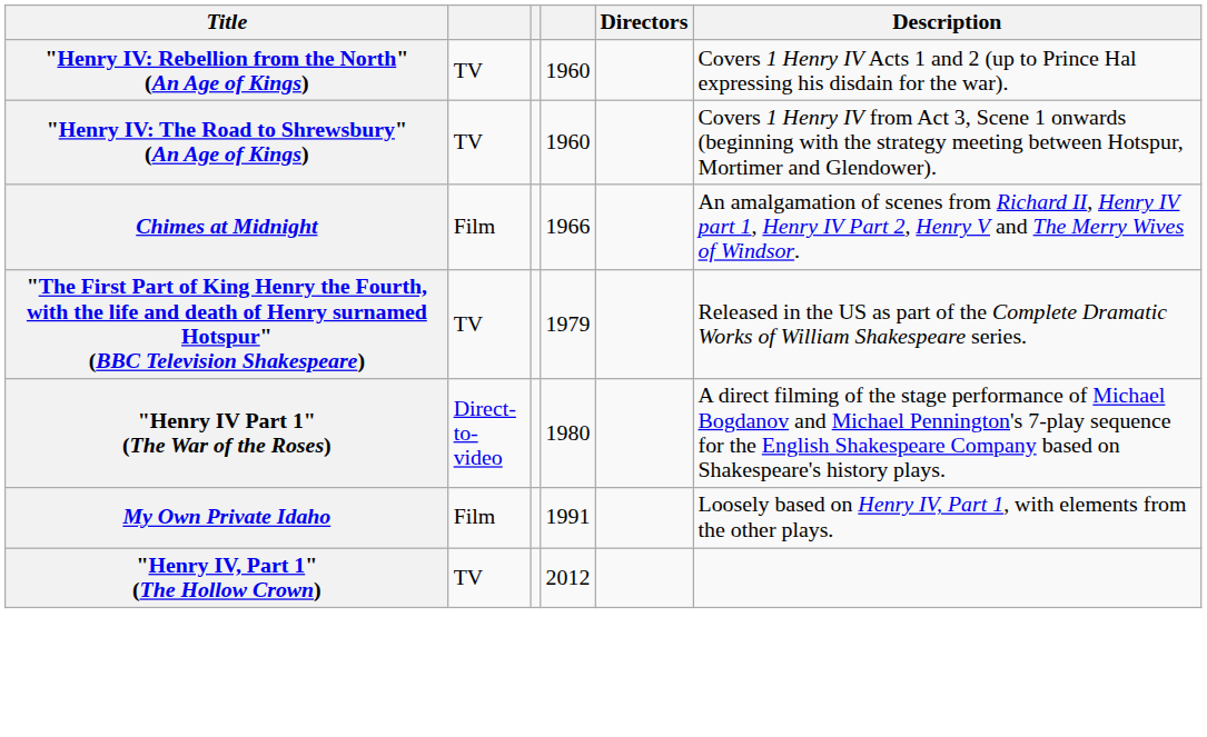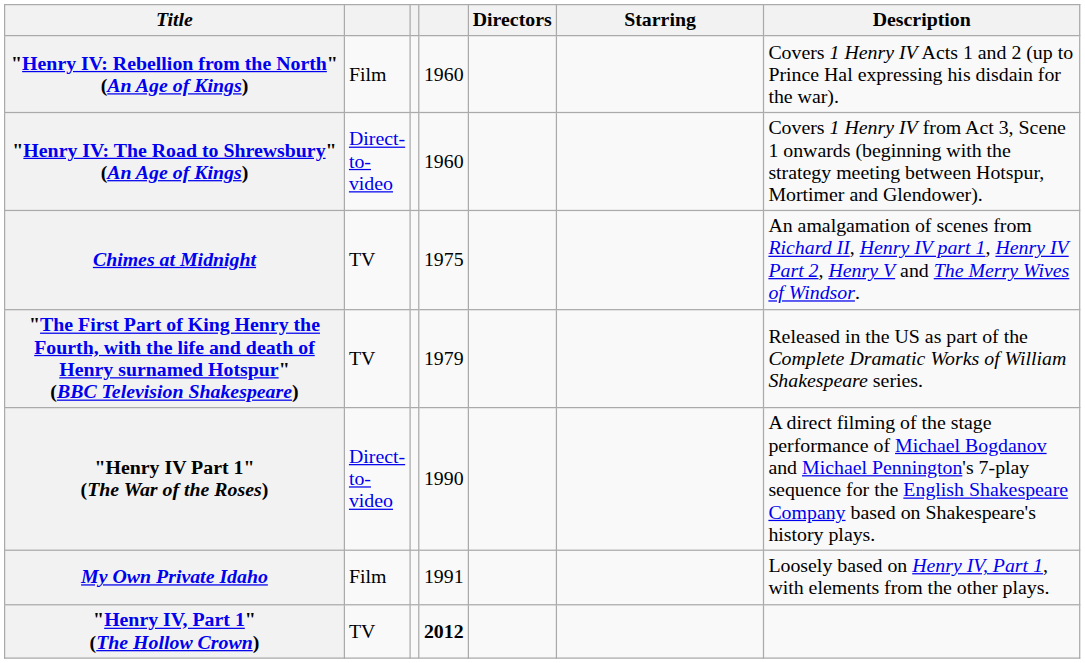+ column: Starring
"Henry IV: Rebellion from the North" (An Age of Kings) | column 2: TV -> Film
"Henry IV: The Road to Shrewsbury" (An Age of Kings) | column 2: TV -> Direct-to-video
Chimes at Midnight | column 2: Film -> TV
Chimes at Midnight | column 4: 1966 -> 1975
"Henry IV Part 1" (The War of the Roses) | column 4: 1980 -> 1990
"Henry IV, Part 1" (The Hollow Crown) | column 4: normal -> bold
